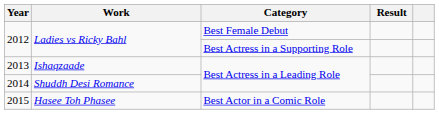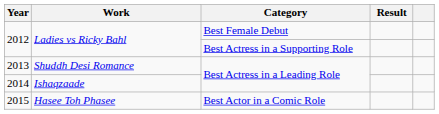2013 | Work: Ishaqzaade -> Shuddh Desi Romance
2014 | Work: Shuddh Desi Romance -> Ishaqzaade
